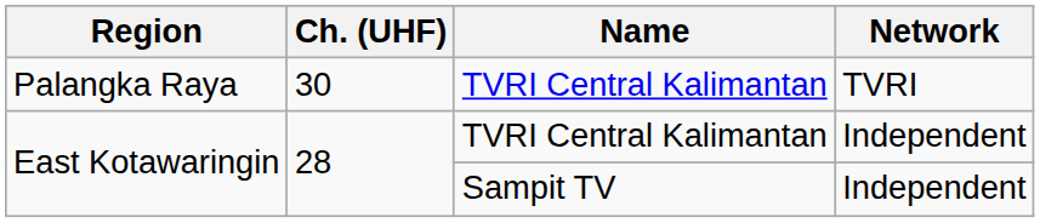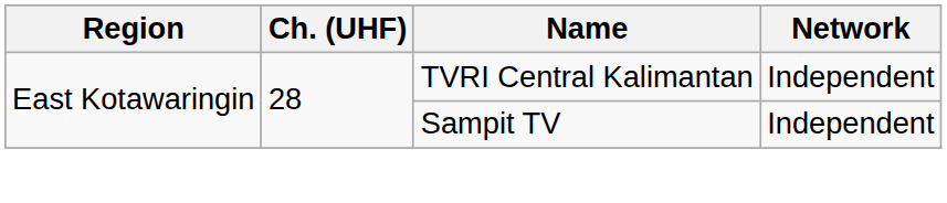- row: Palangka Raya | 30 | TVRI Central Kalimantan | TVRI
